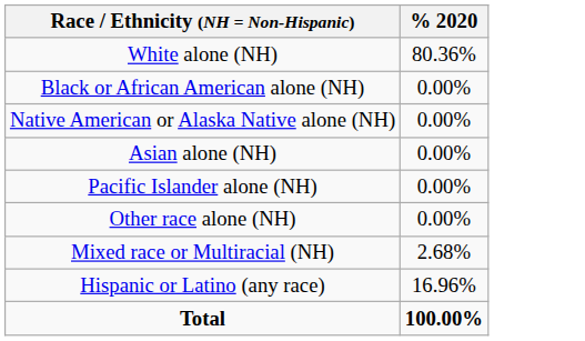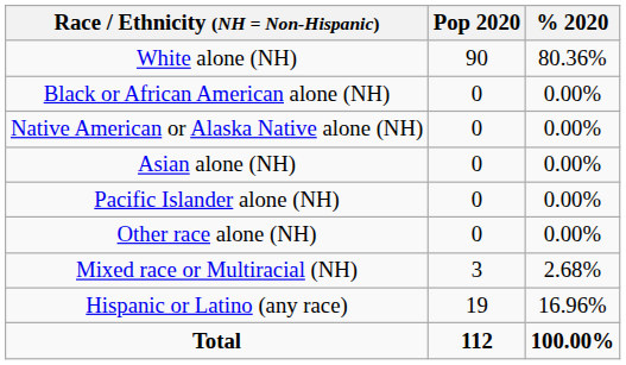+ column: Pop 2020 | 90 | 0 | 0 | 0 | 0 | 0 | 3 | 19 | 112
